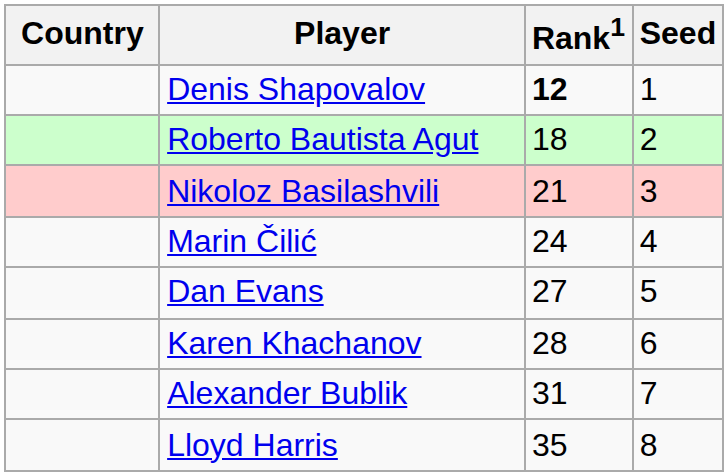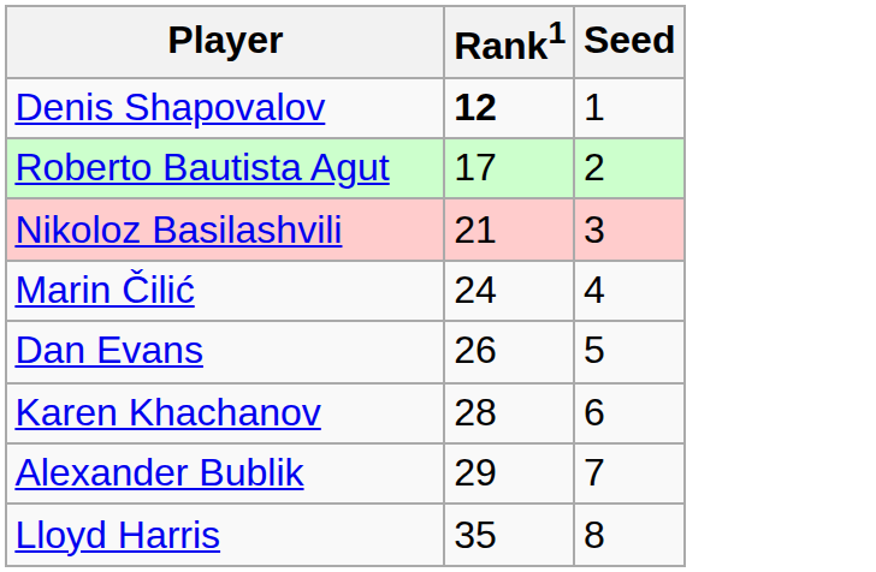- column: Country
Roberto Bautista Agut | Rank1: 18 -> 17
Dan Evans | Rank1: 27 -> 26
Alexander Bublik | Rank1: 31 -> 29
